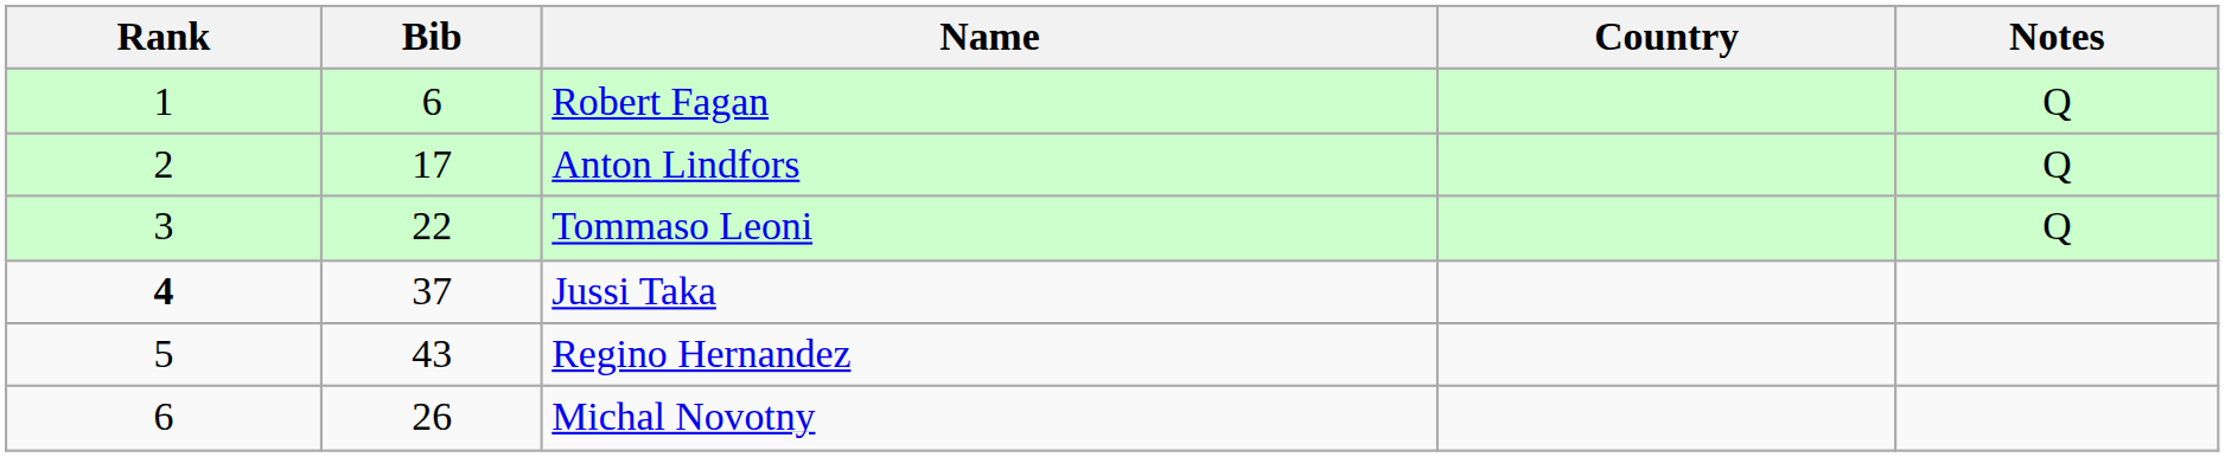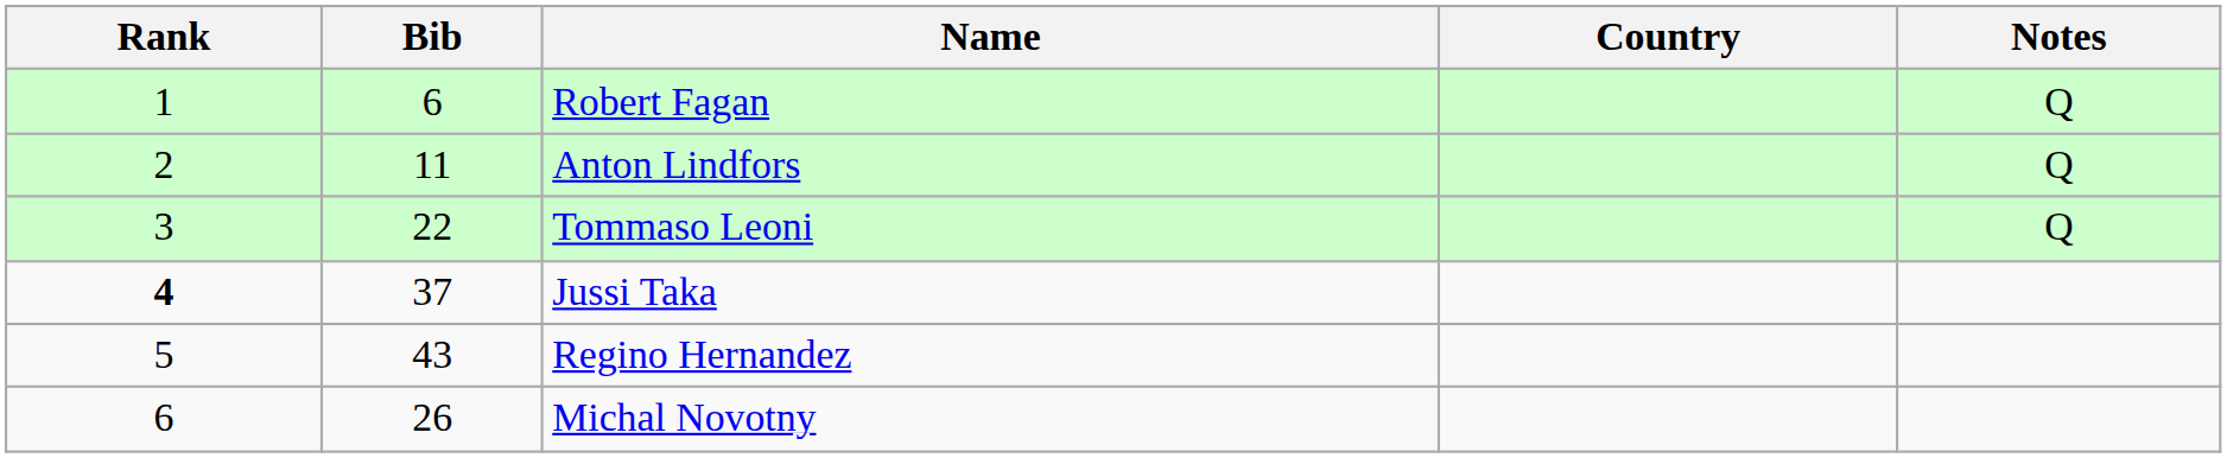Anton Lindfors | Bib: 17 -> 11
